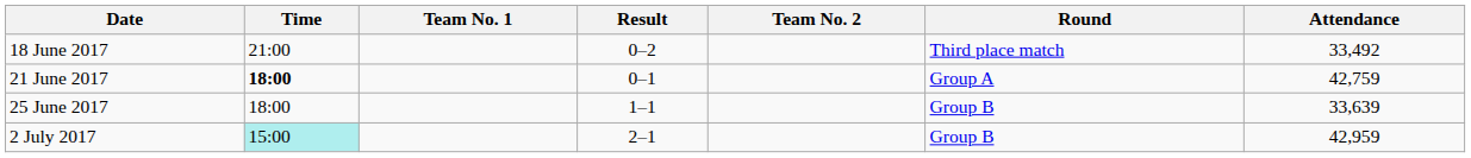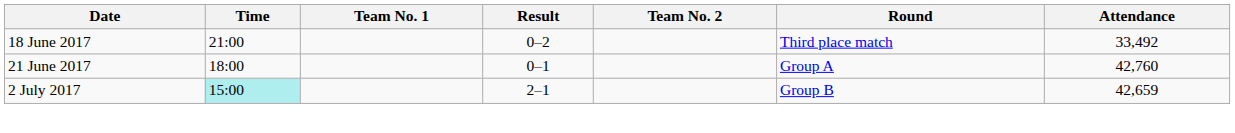21 June 2017 | Time: bold -> normal
21 June 2017 | Attendance: 42,759 -> 42,760
- row: 25 June 2017 | 18:00 | 1–1 | Group B | 33,639
2 July 2017 | Attendance: 42,959 -> 42,659
